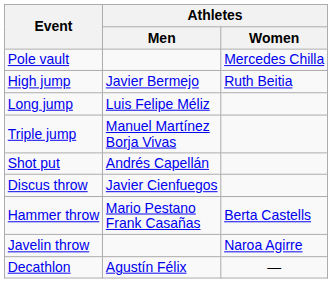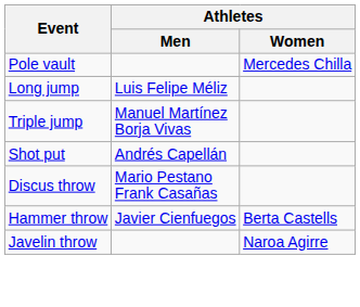- row: High jump | Javier Bermejo | Ruth Beitia
Discus throw | Athletes / Men: Javier Cienfuegos -> Mario Pestano Frank Casañas
Hammer throw | Athletes / Men: Mario Pestano Frank Casañas -> Javier Cienfuegos
- row: Decathlon | Agustín Félix | —
